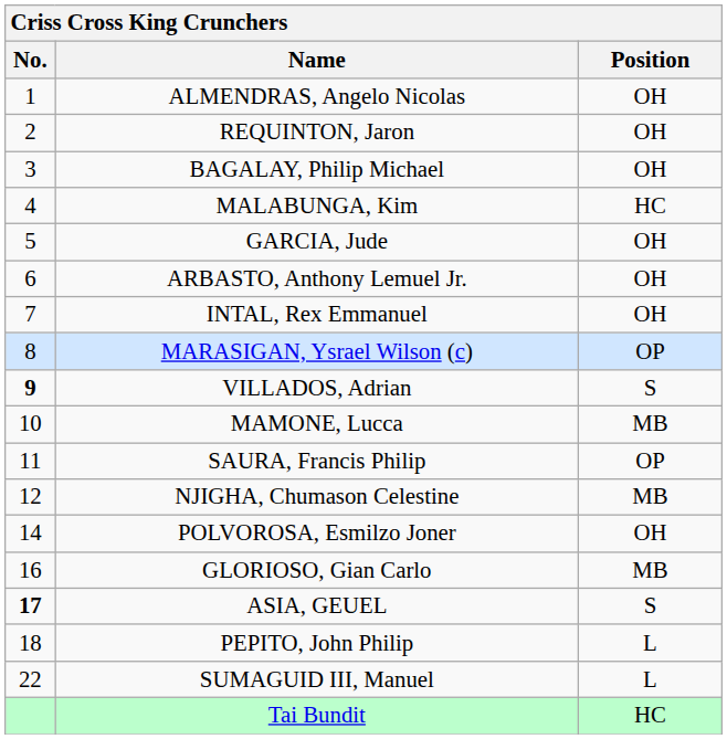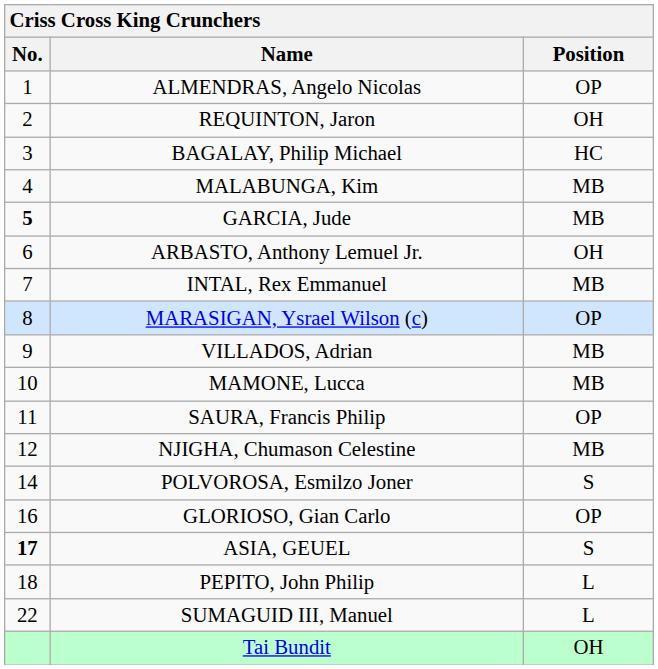ALMENDRAS, Angelo Nicolas | Position: OH -> OP
BAGALAY, Philip Michael | Position: OH -> HC
MALABUNGA, Kim | Position: HC -> MB
GARCIA, Jude | No.: normal -> bold
GARCIA, Jude | Position: OH -> MB
INTAL, Rex Emmanuel | Position: OH -> MB
VILLADOS, Adrian | No.: bold -> normal
VILLADOS, Adrian | Position: S -> MB
POLVOROSA, Esmilzo Joner | Position: OH -> S
GLORIOSO, Gian Carlo | Position: MB -> OP
Tai Bundit | Position: HC -> OH
